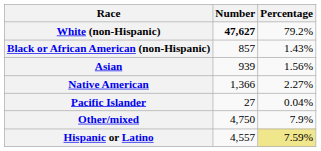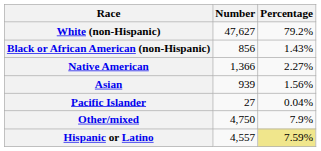White (non-Hispanic) | Number: bold -> normal
Black or African American (non-Hispanic) | Number: 857 -> 856
rows swapped: Native American <-> Asian
